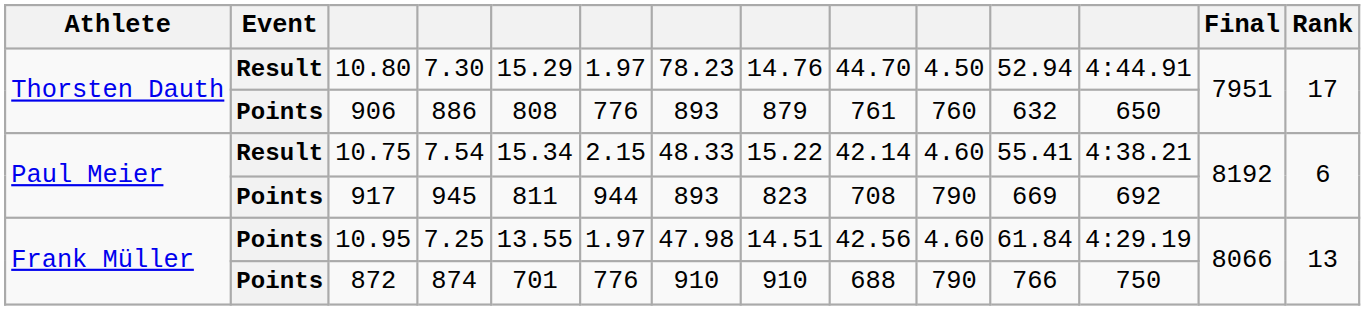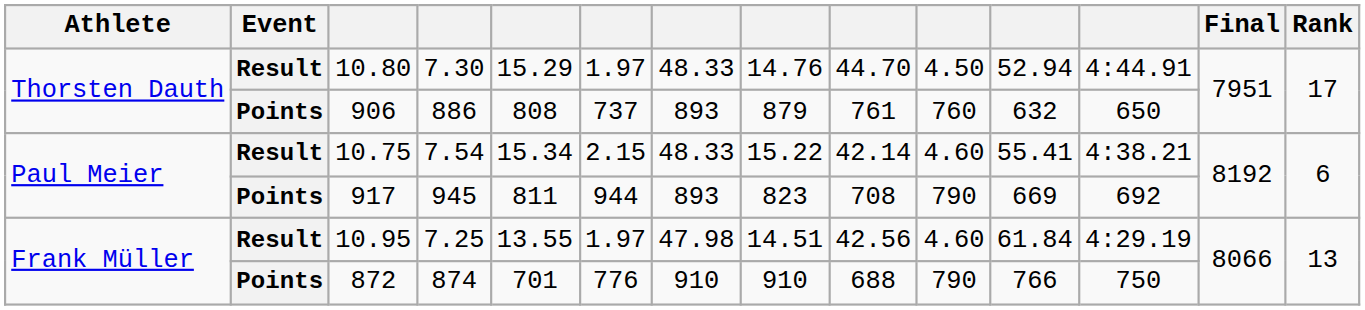10.80 | column 7: 78.23 -> 48.33
906 | column 6: 776 -> 737
10.95 | Event: Points -> Result
